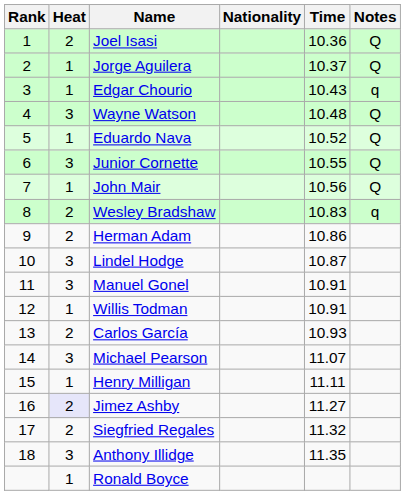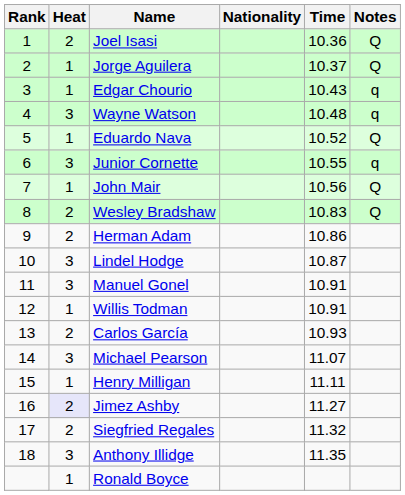Wayne Watson | Notes: Q -> q
Junior Cornette | Notes: Q -> q
Wesley Bradshaw | Notes: q -> Q
